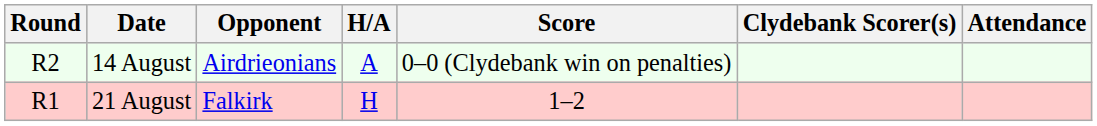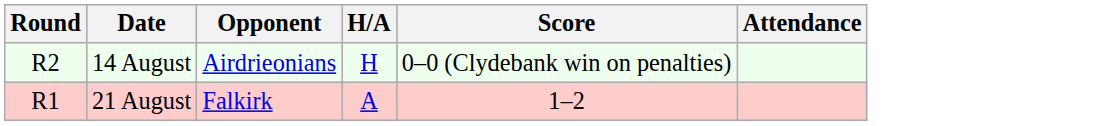- column: Clydebank Scorer(s)
14 August | H/A: A -> H
21 August | H/A: H -> A
